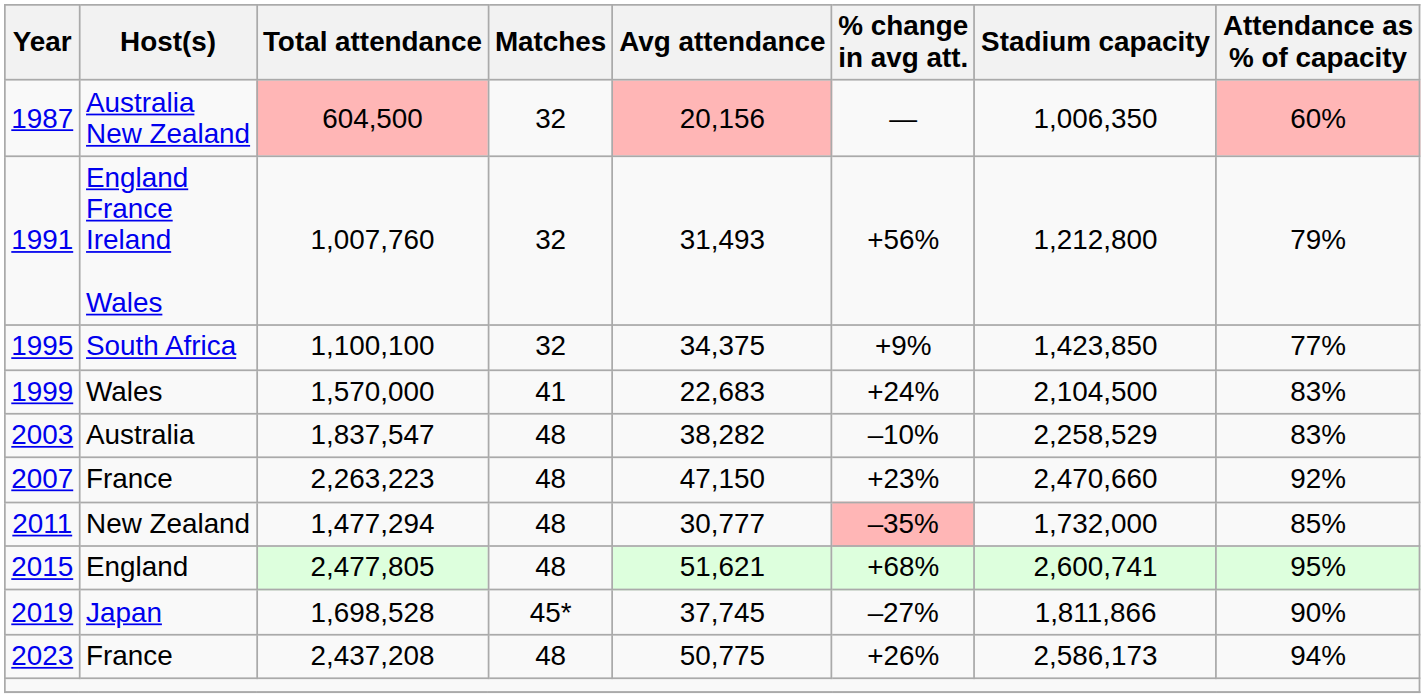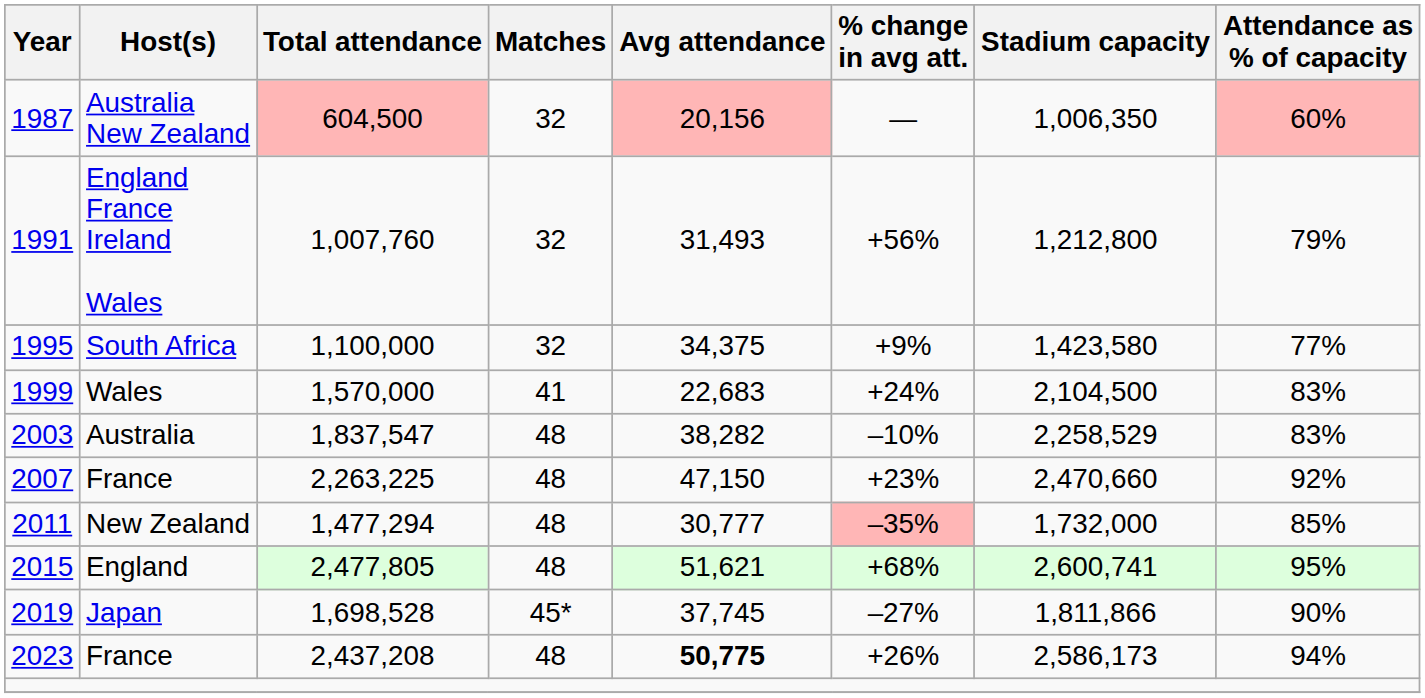South Africa | Total attendance: 1,100,100 -> 1,100,000
South Africa | Stadium capacity: 1,423,850 -> 1,423,580
2007 / France | Total attendance: 2,263,223 -> 2,263,225
2023 / France | Avg attendance: normal -> bold
